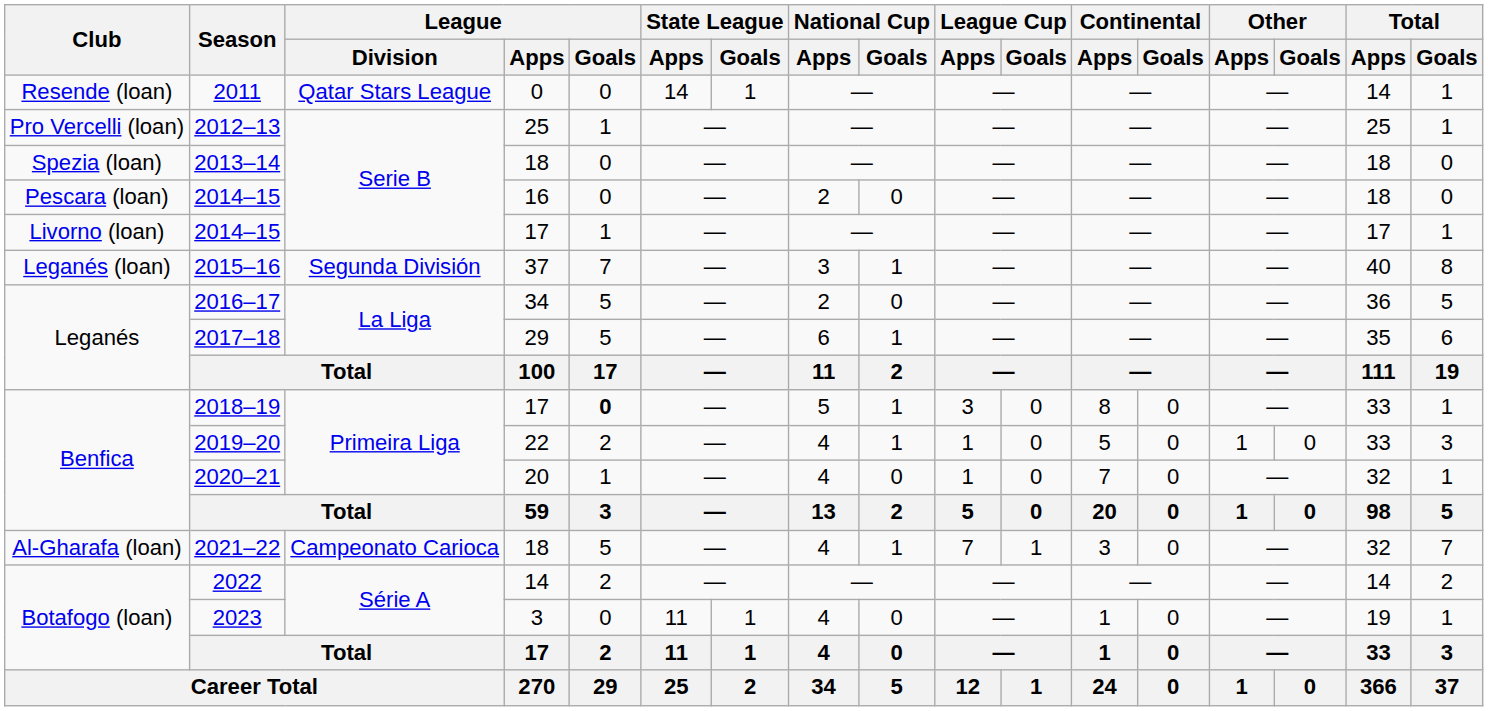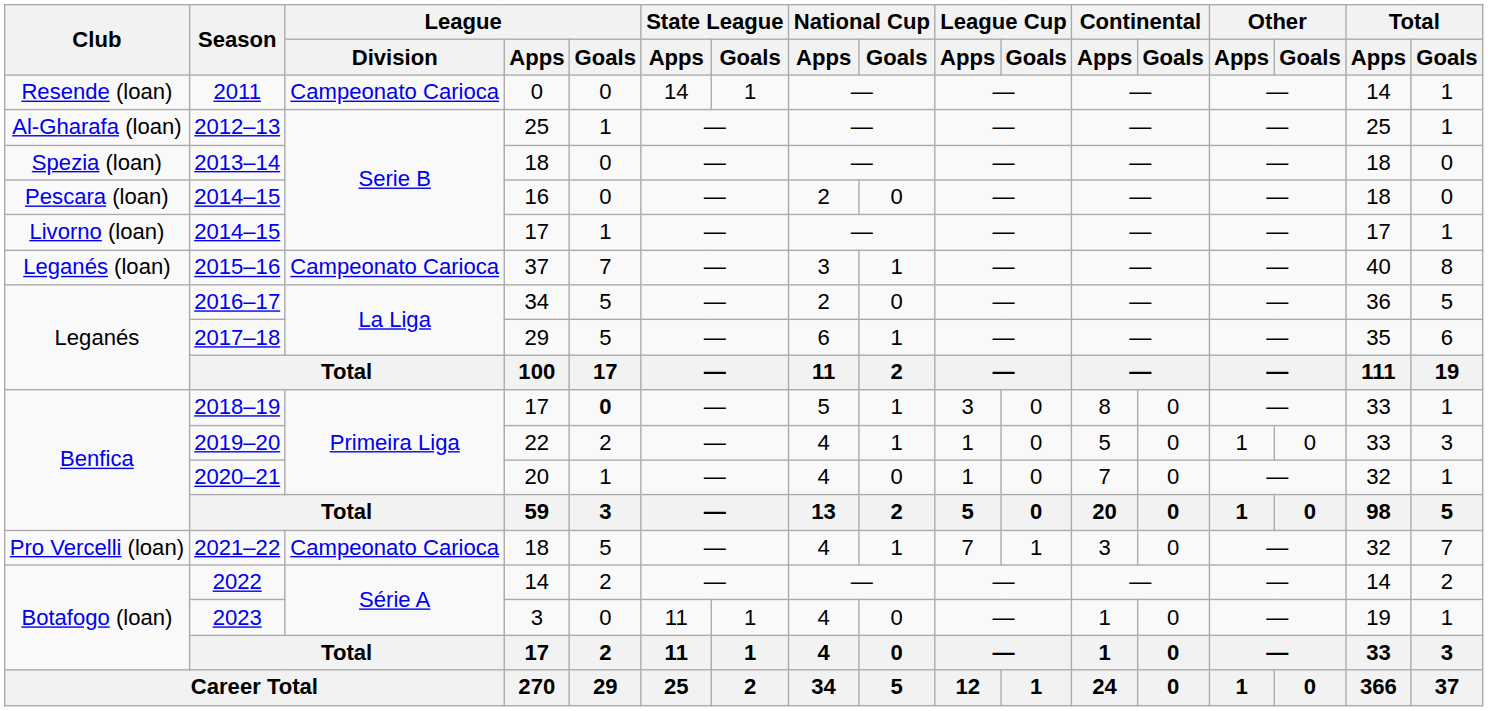2011 | League / Division: Qatar Stars League -> Campeonato Carioca
2012–13 | Club: Pro Vercelli (loan) -> Al-Gharafa (loan)
2015–16 | League / Division: Segunda División -> Campeonato Carioca
2021–22 | Club: Al-Gharafa (loan) -> Pro Vercelli (loan)
